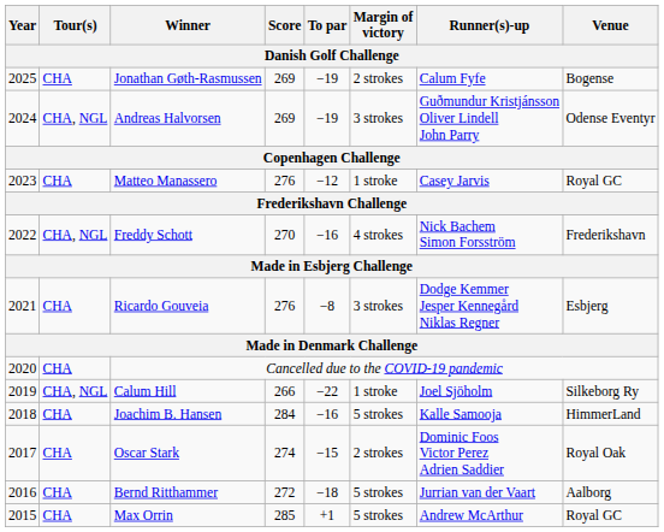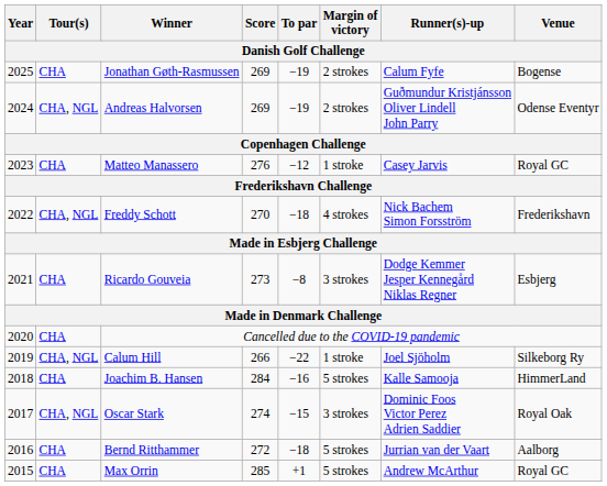Andreas Halvorsen | Margin of victory / Danish Golf Challenge: 3 strokes -> 2 strokes
Freddy Schott | To par / Danish Golf Challenge: −16 -> −18
Ricardo Gouveia | Score / Danish Golf Challenge: 276 -> 273
Oscar Stark | Tour(s) / Danish Golf Challenge: CHA -> CHA, NGL
Oscar Stark | Margin of victory / Danish Golf Challenge: 2 strokes -> 3 strokes
